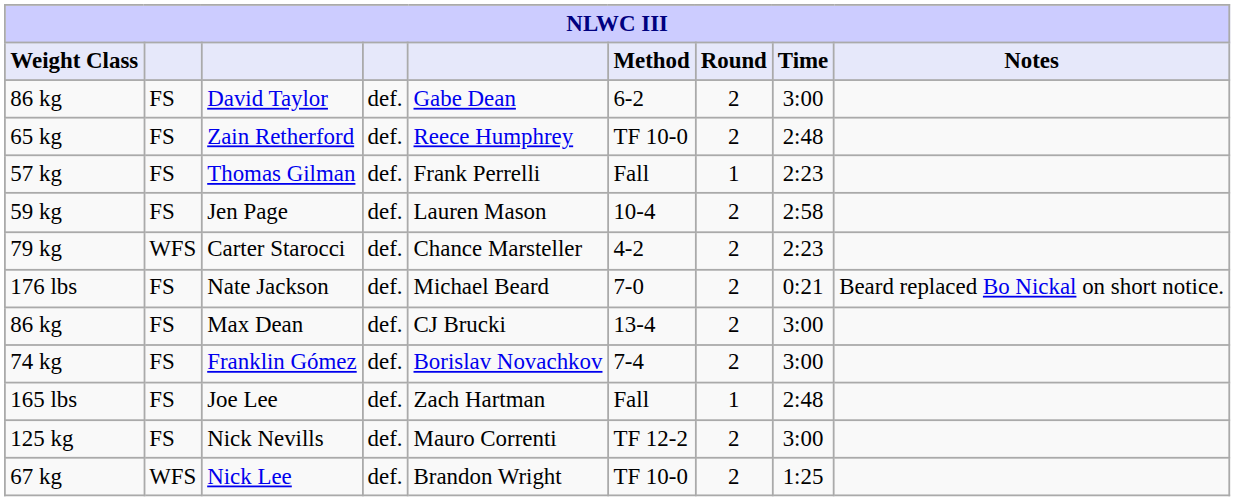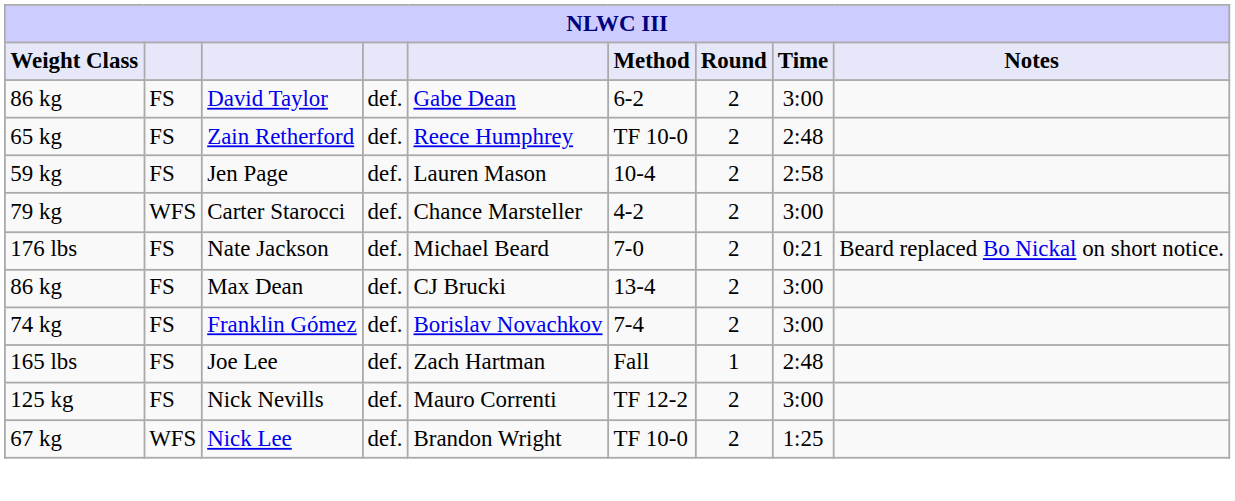- row: 57 kg | FS | Thomas Gilman | def. | Frank Perrelli | Fall | 1 | 2:23
Carter Starocci | Time: 2:23 -> 3:00
